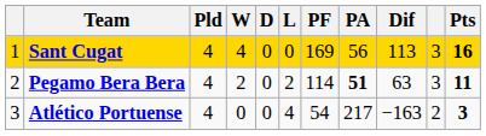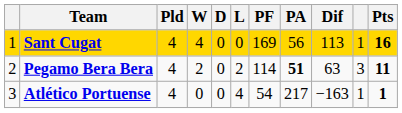Sant Cugat | column 10: 3 -> 1
Atlético Portuense | column 10: 2 -> 1
Atlético Portuense | Pts: 3 -> 1
